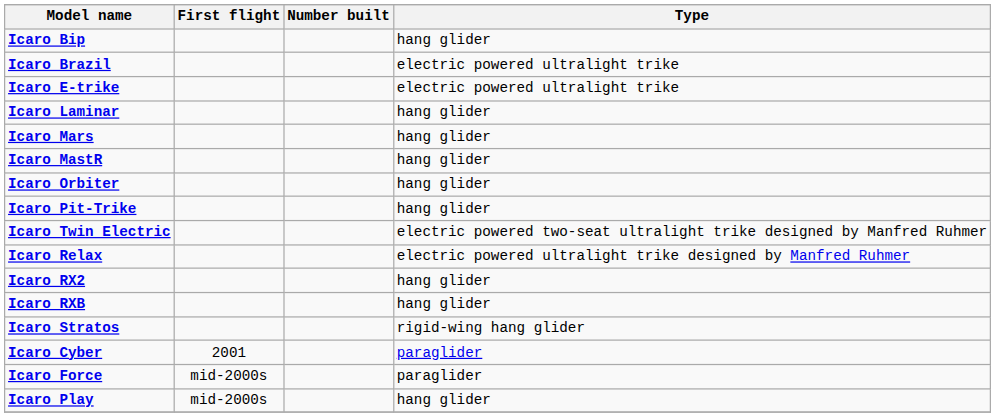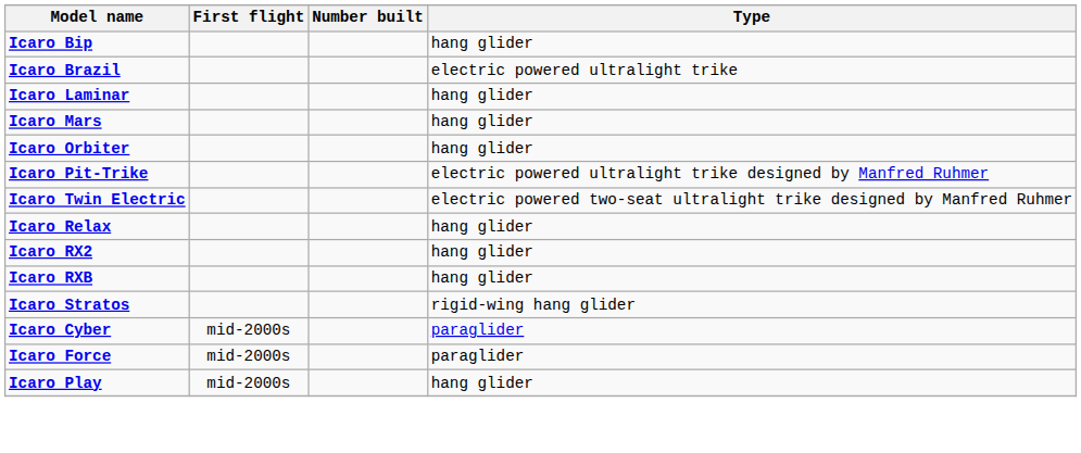- row: Icaro E-trike | electric powered ultralight trike
- row: Icaro MastR | hang glider
Icaro Pit-Trike | Type: hang glider -> electric powered ultralight trike designed by Manfred Ruhmer
Icaro Relax | Type: electric powered ultralight trike designed by Manfred Ruhmer -> hang glider
Icaro Cyber | First flight: 2001 -> mid-2000s
